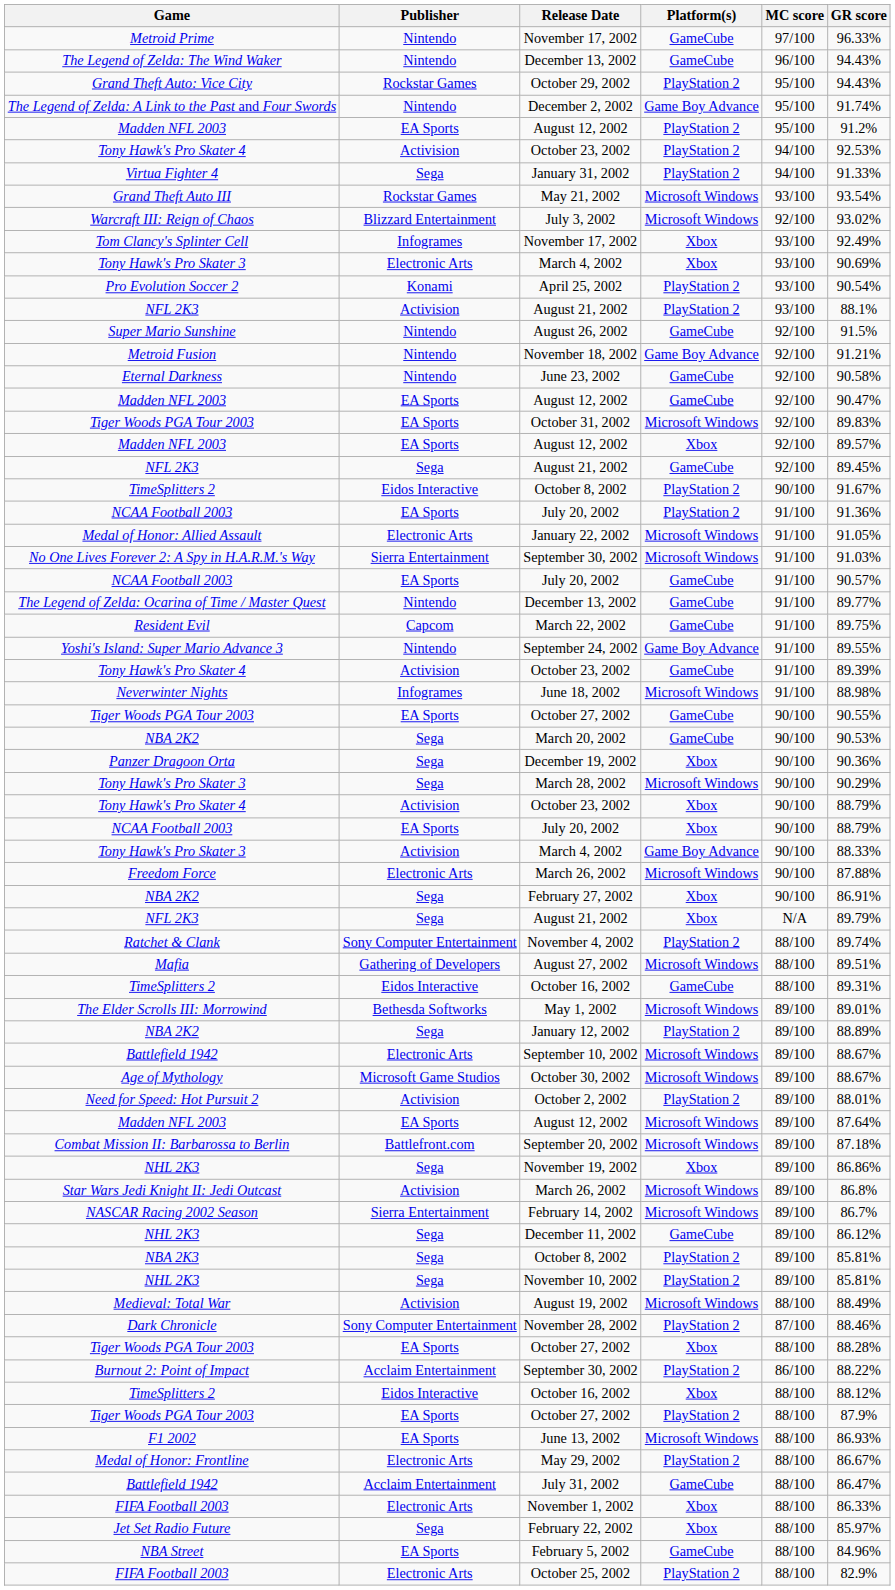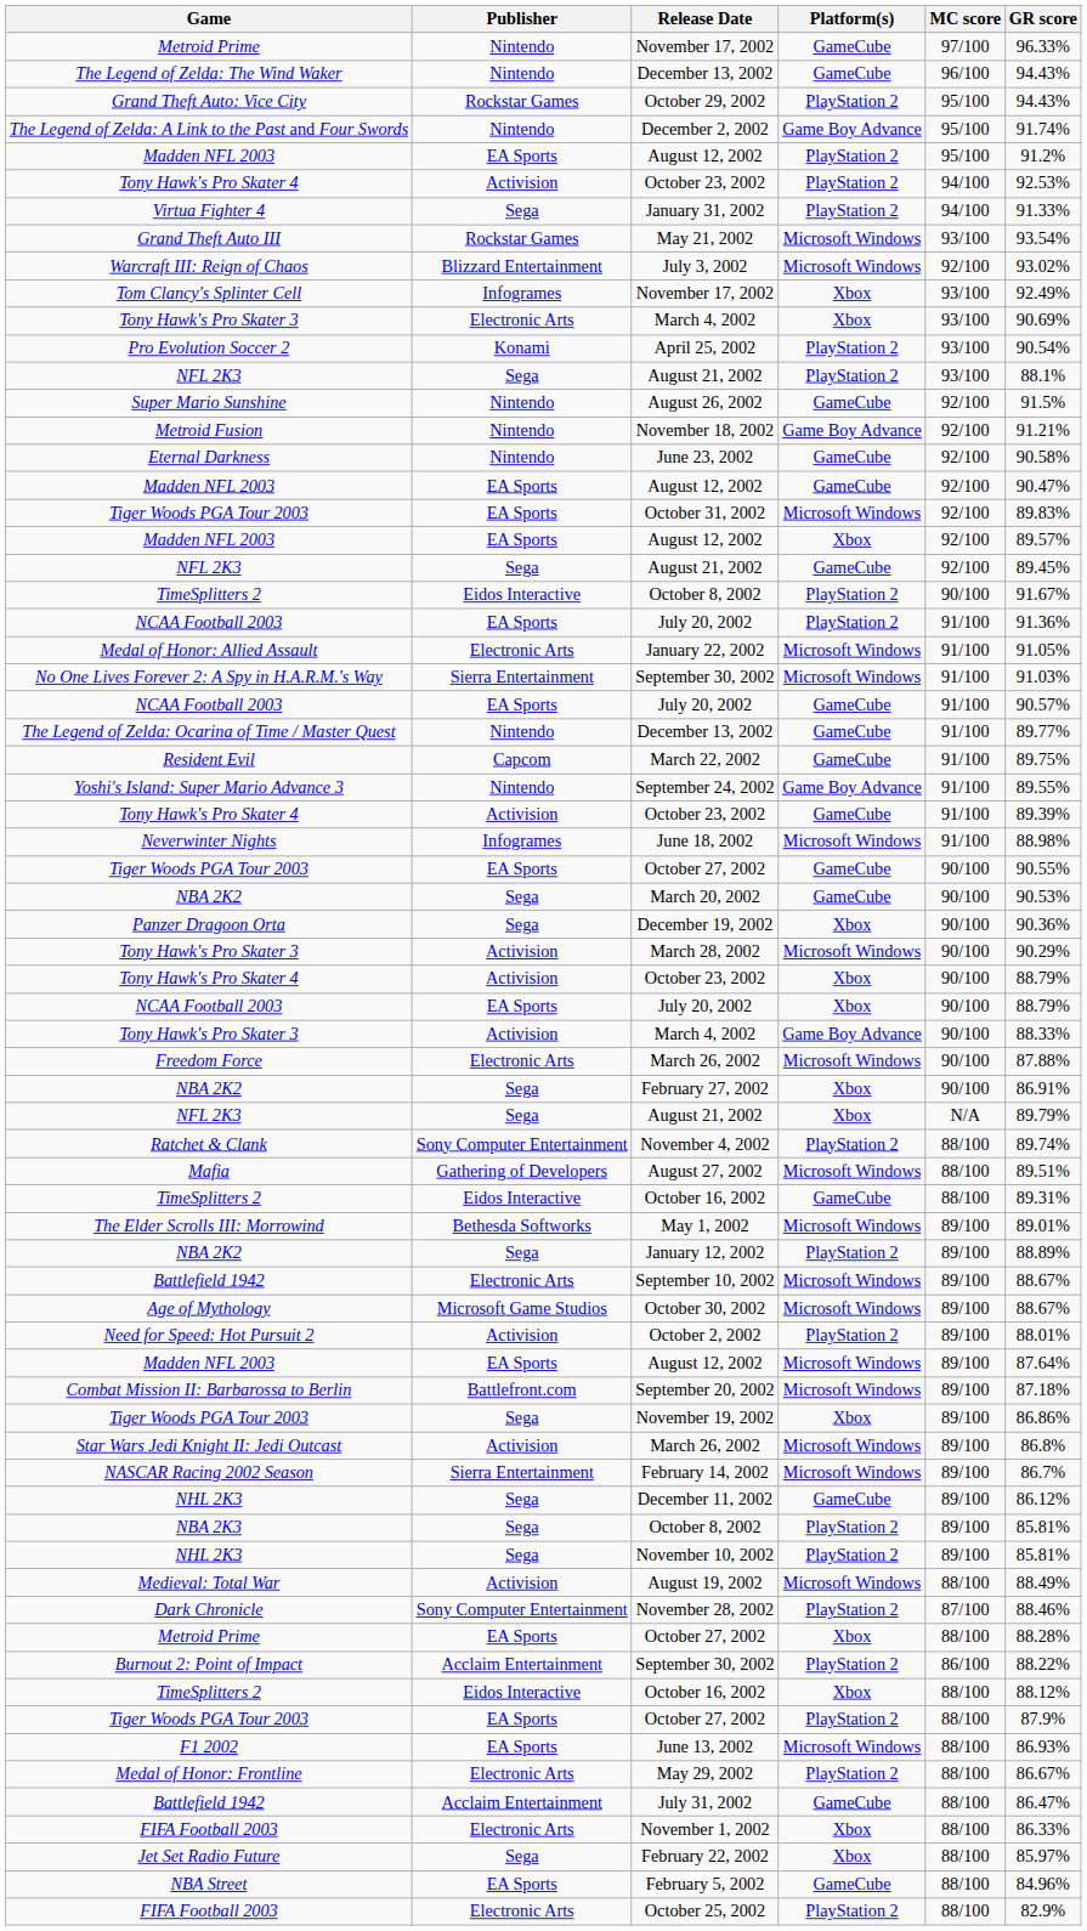August 21, 2002 / PlayStation 2 | Publisher: Activision -> Sega
March 28, 2002 | Publisher: Sega -> Activision
November 19, 2002 | Game: NHL 2K3 -> Tiger Woods PGA Tour 2003
October 27, 2002 / Xbox | Game: Tiger Woods PGA Tour 2003 -> Metroid Prime
